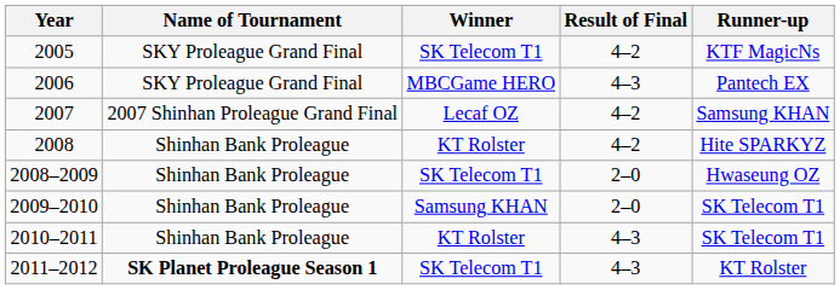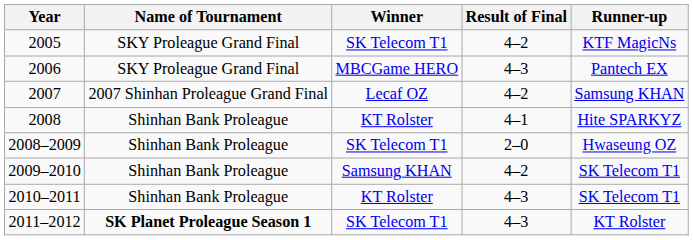2008 | Result of Final: 4–2 -> 4–1
2009–2010 | Result of Final: 2–0 -> 4–2
